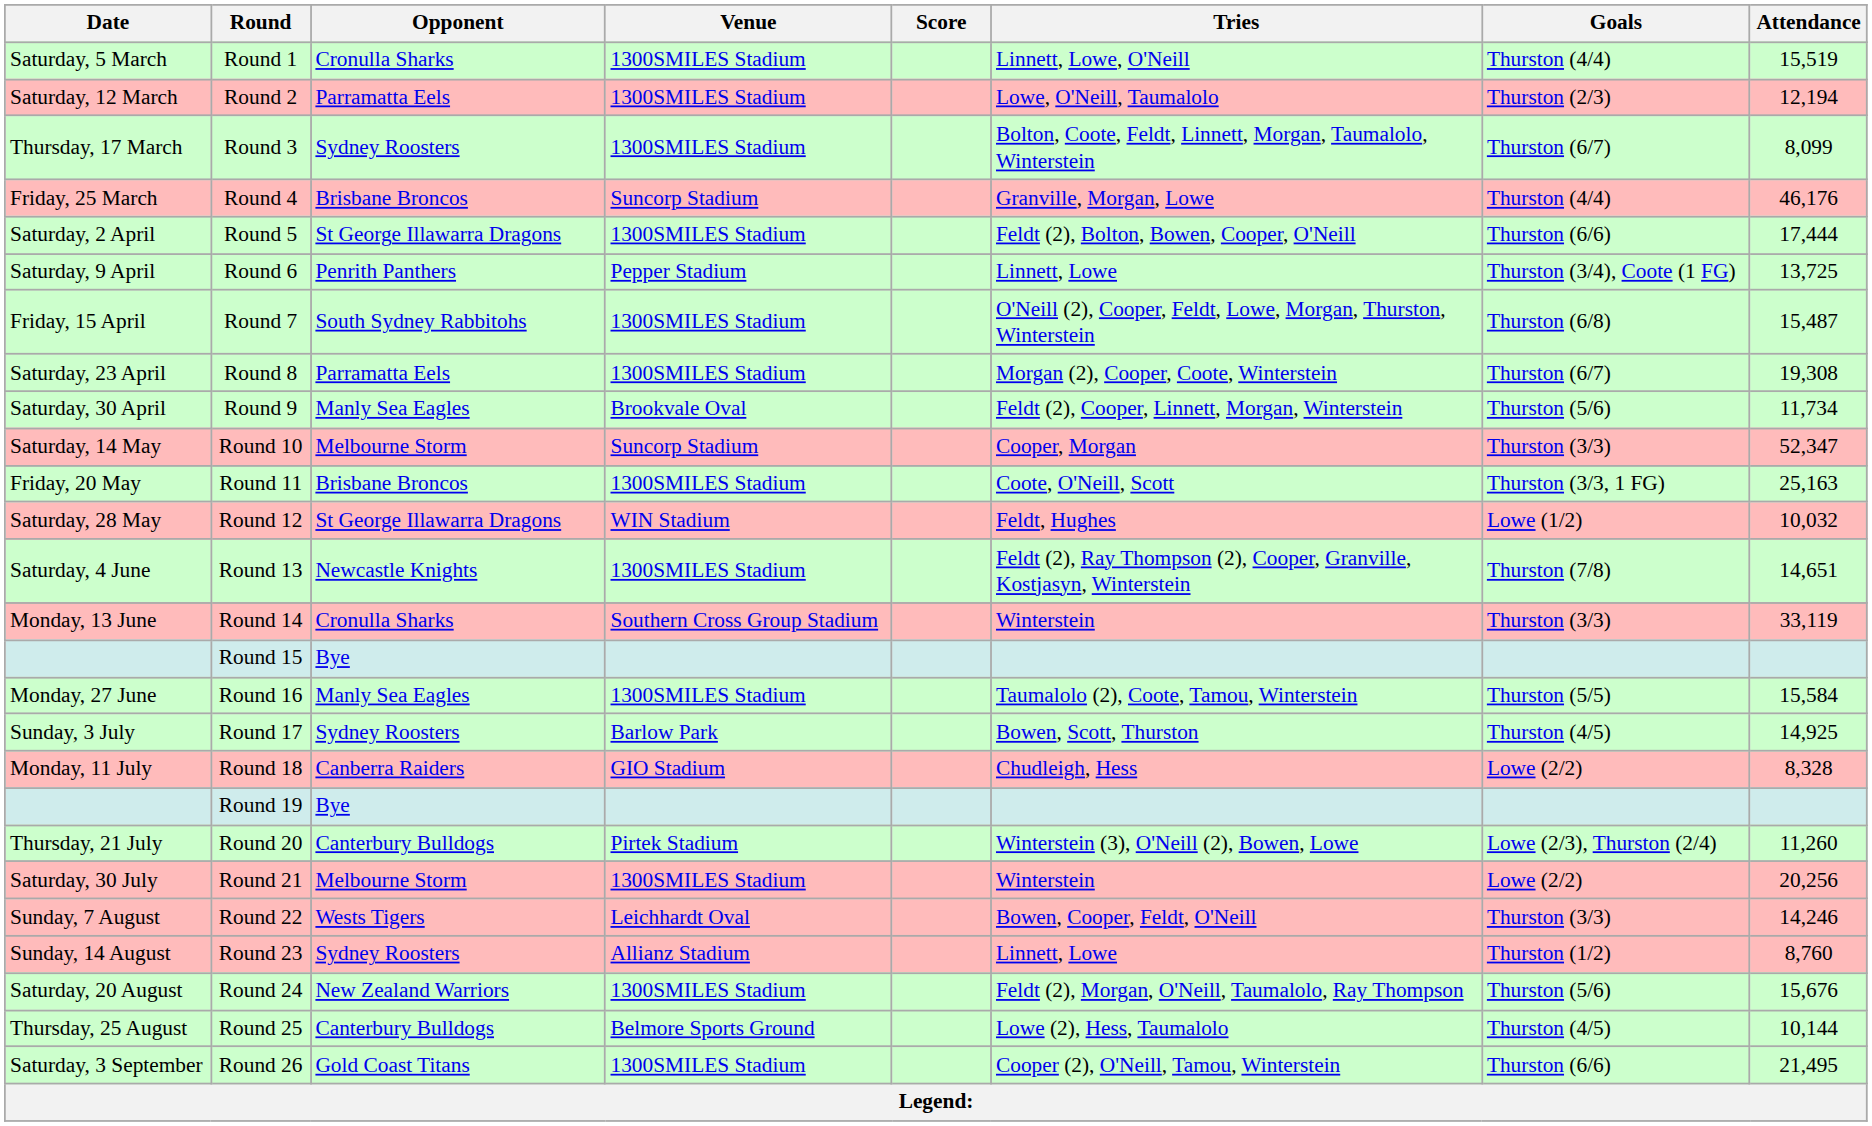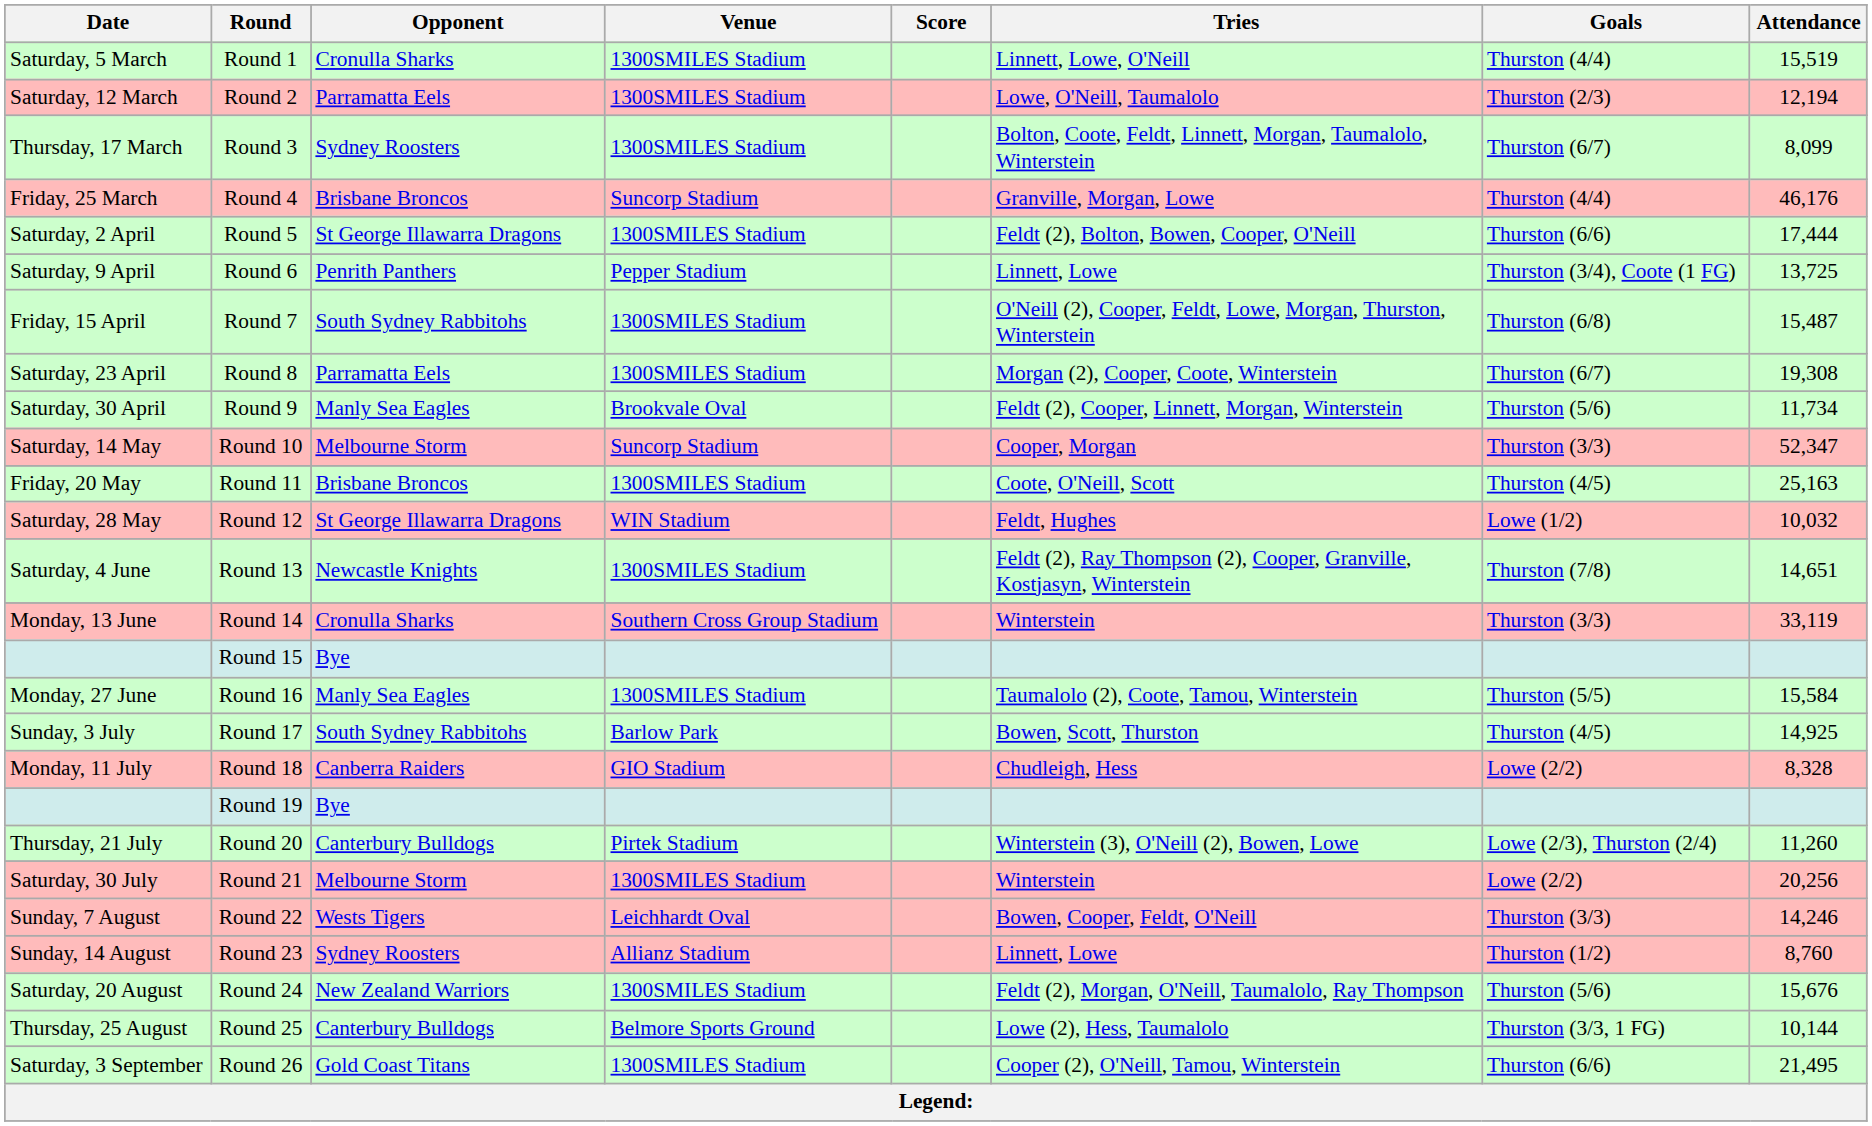Round 11 | Goals: Thurston (3/3, 1 FG) -> Thurston (4/5)
Round 17 | Opponent: Sydney Roosters -> South Sydney Rabbitohs
Round 25 | Goals: Thurston (4/5) -> Thurston (3/3, 1 FG)
